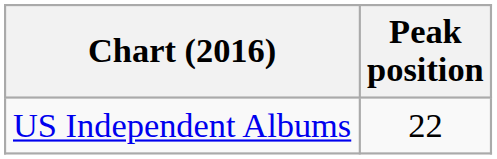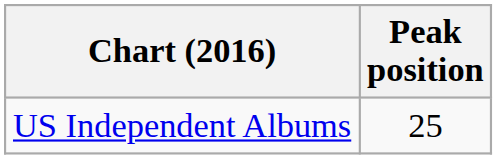US Independent Albums | Peak position: 22 -> 25
